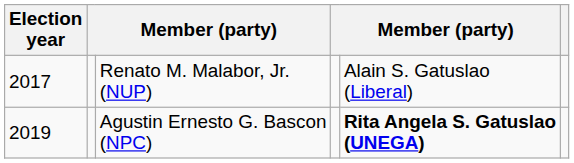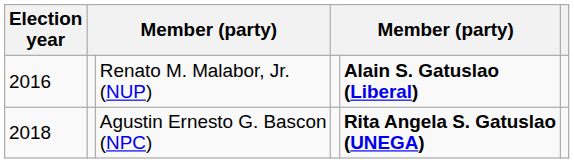Renato M. Malabor, Jr. (NUP) | Election year: 2017 -> 2016
Renato M. Malabor, Jr. (NUP) | column 5: normal -> bold
Agustin Ernesto G. Bascon (NPC) | Election year: 2019 -> 2018
